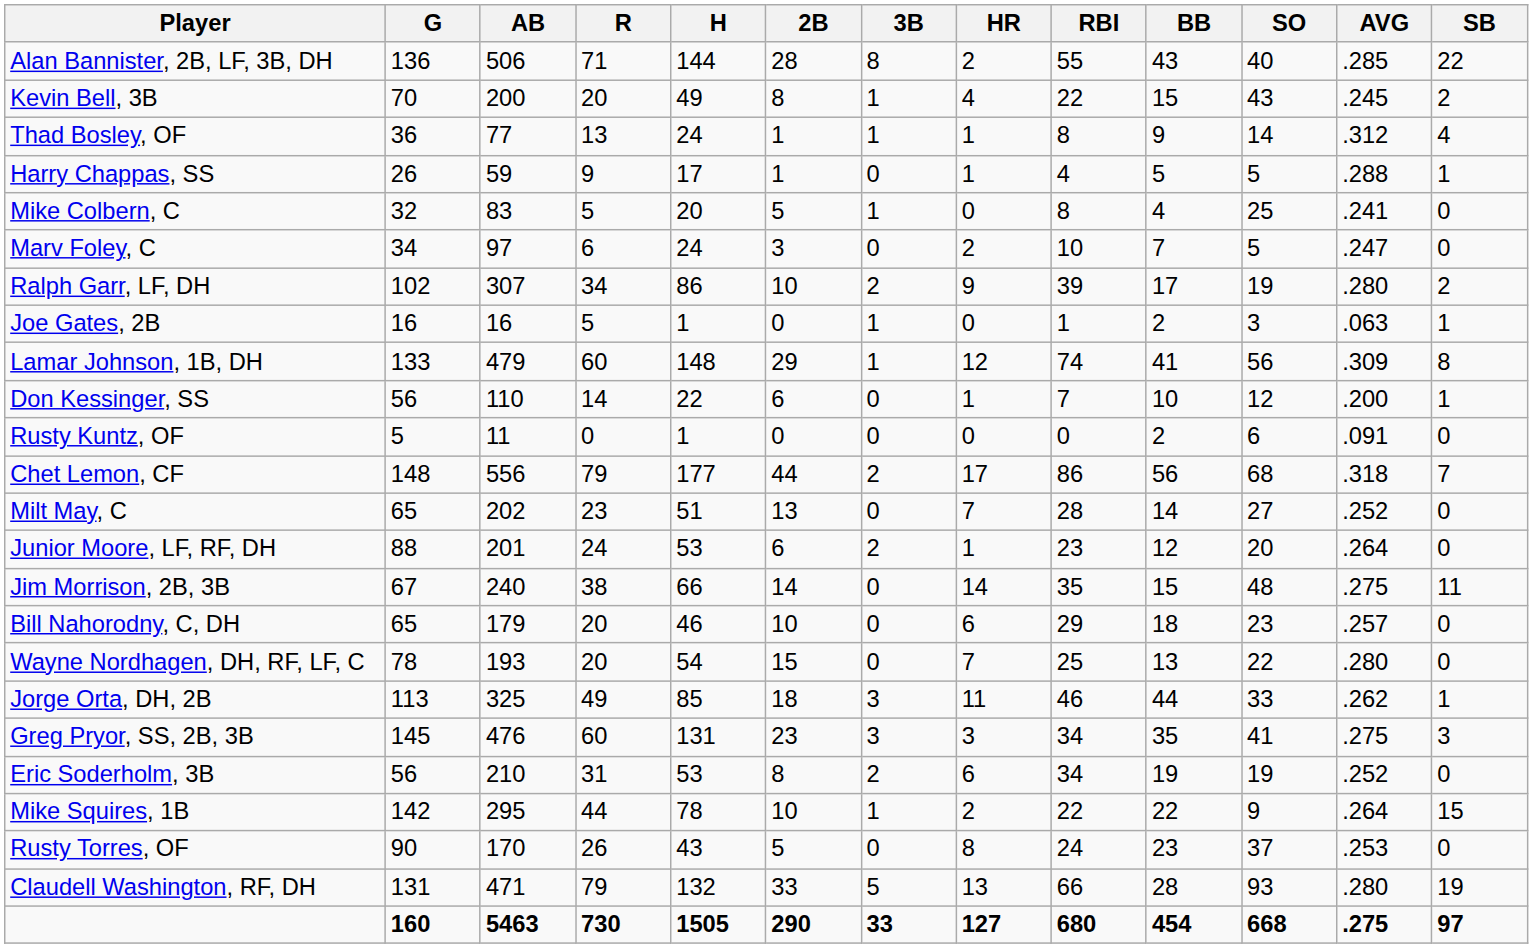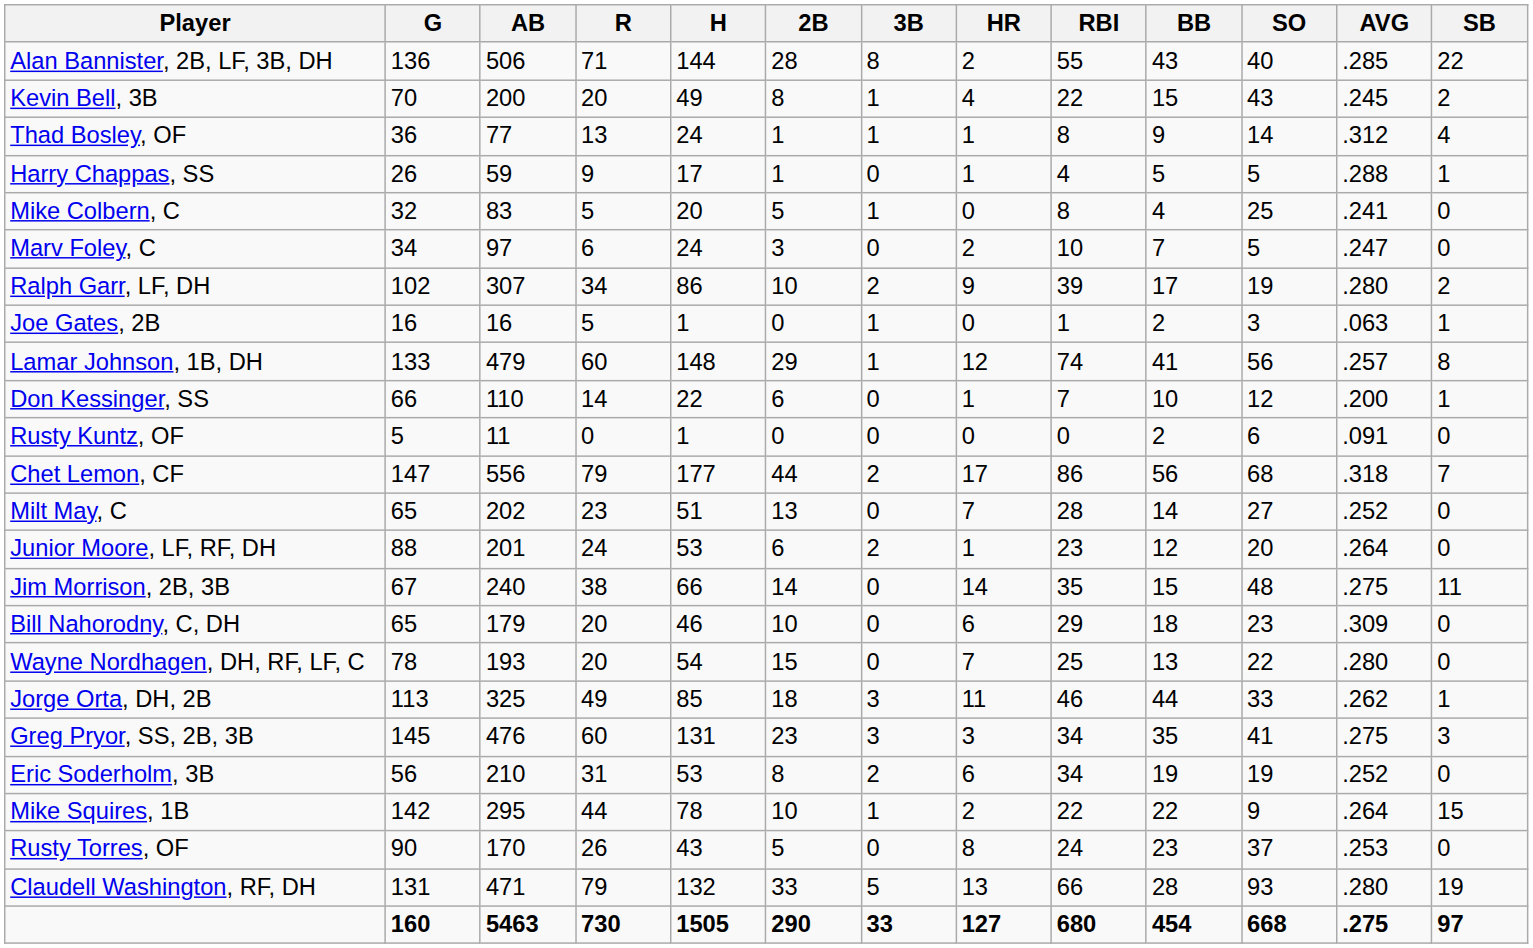Lamar Johnson, 1B, DH | AVG: .309 -> .257
Don Kessinger, SS | G: 56 -> 66
Chet Lemon, CF | G: 148 -> 147
Bill Nahorodny, C, DH | AVG: .257 -> .309
